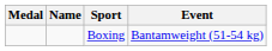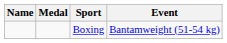columns swapped: Medal <-> Name
